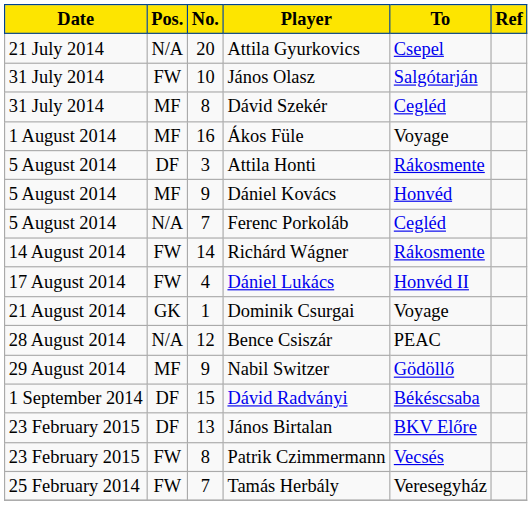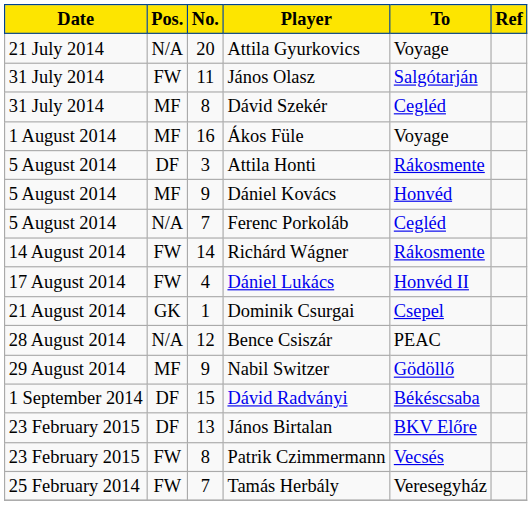Attila Gyurkovics | To: Csepel -> Voyage
János Olasz | No.: 10 -> 11
Dominik Csurgai | To: Voyage -> Csepel
